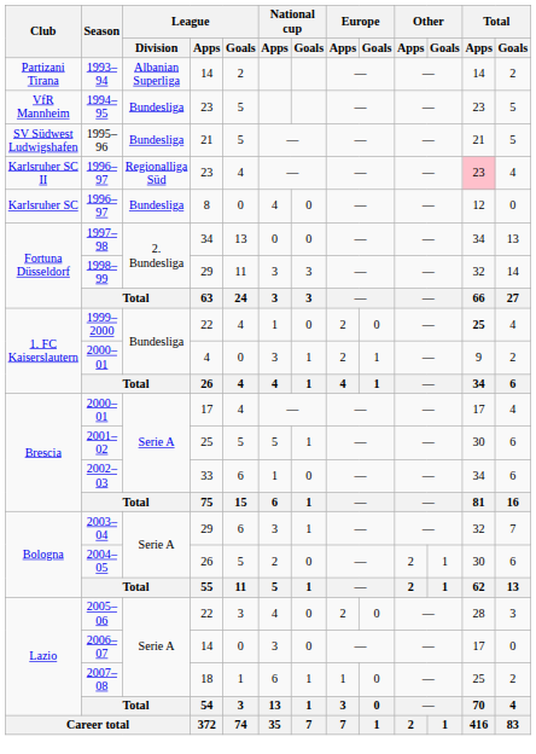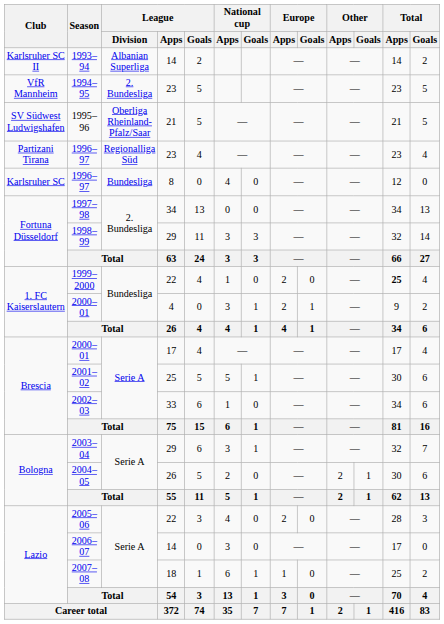1993–94 | Club: Partizani Tirana -> Karlsruher SC II
1994–95 | League / Division: Bundesliga -> 2. Bundesliga
1995–96 | League / Division: Bundesliga -> Oberliga Rheinland-Pfalz/Saar
1996–97 / 23 | Club: Karlsruher SC II -> Partizani Tirana
1996–97 / 23 | Total / Apps: pink background -> no background
